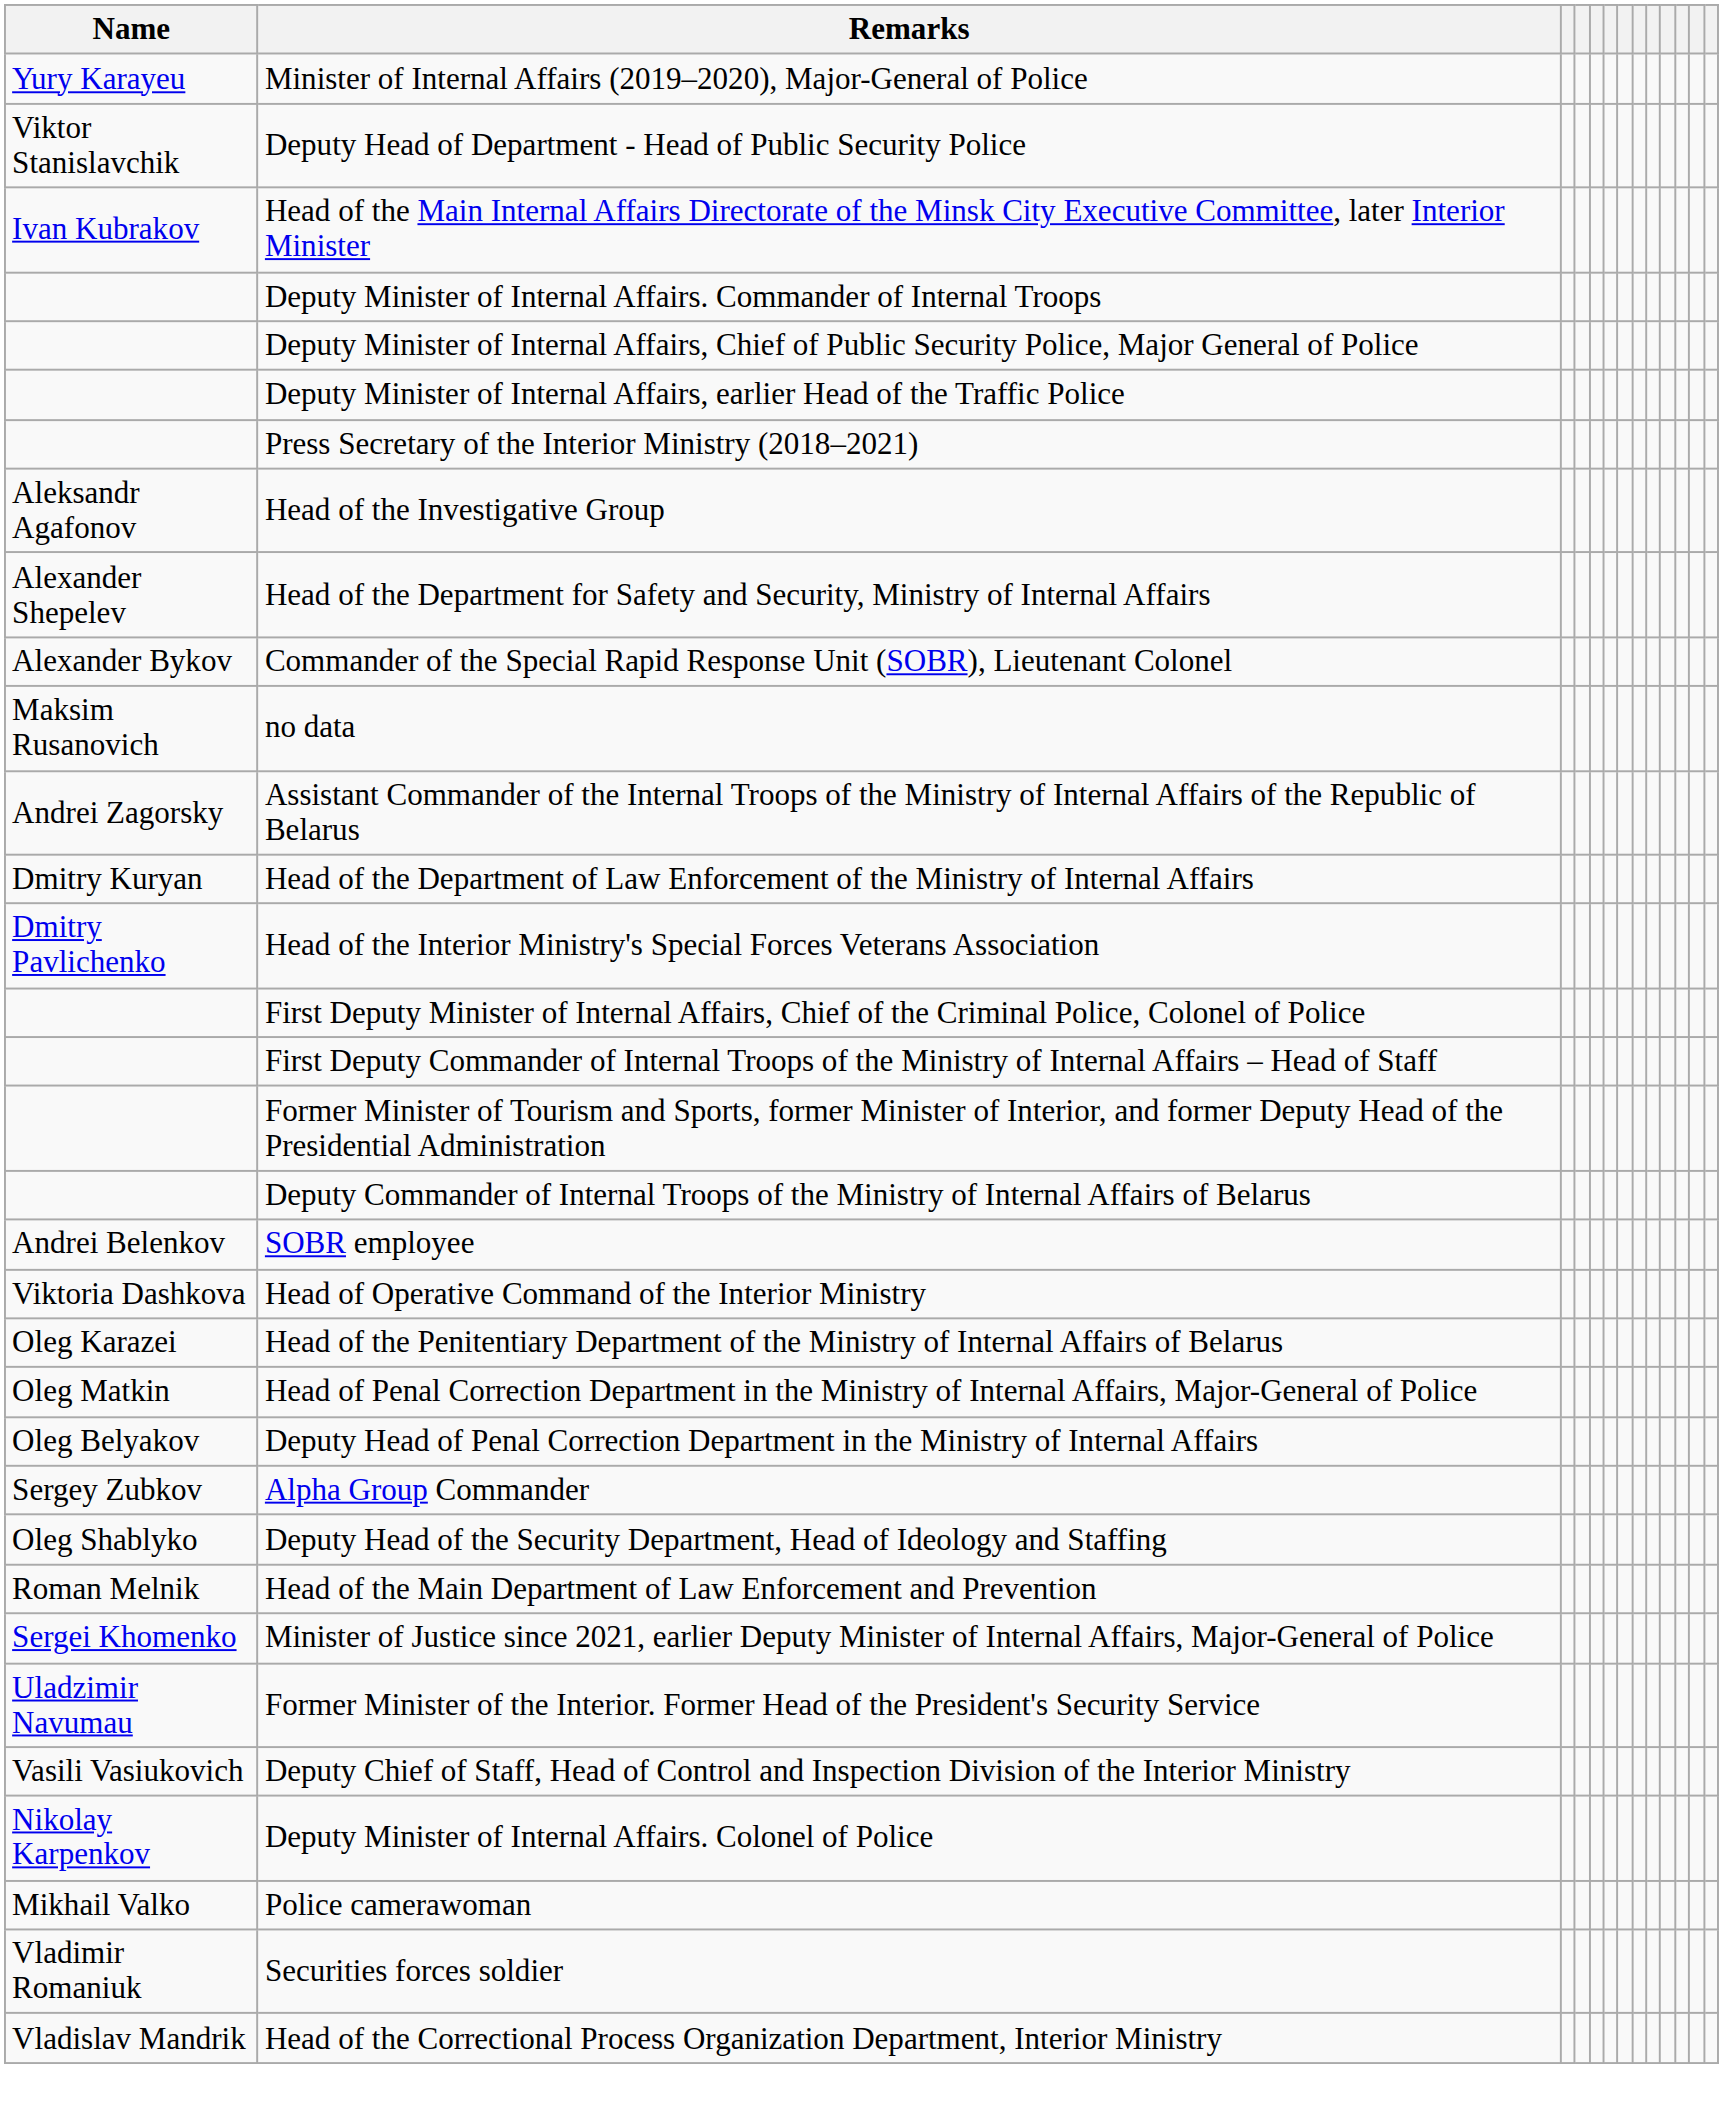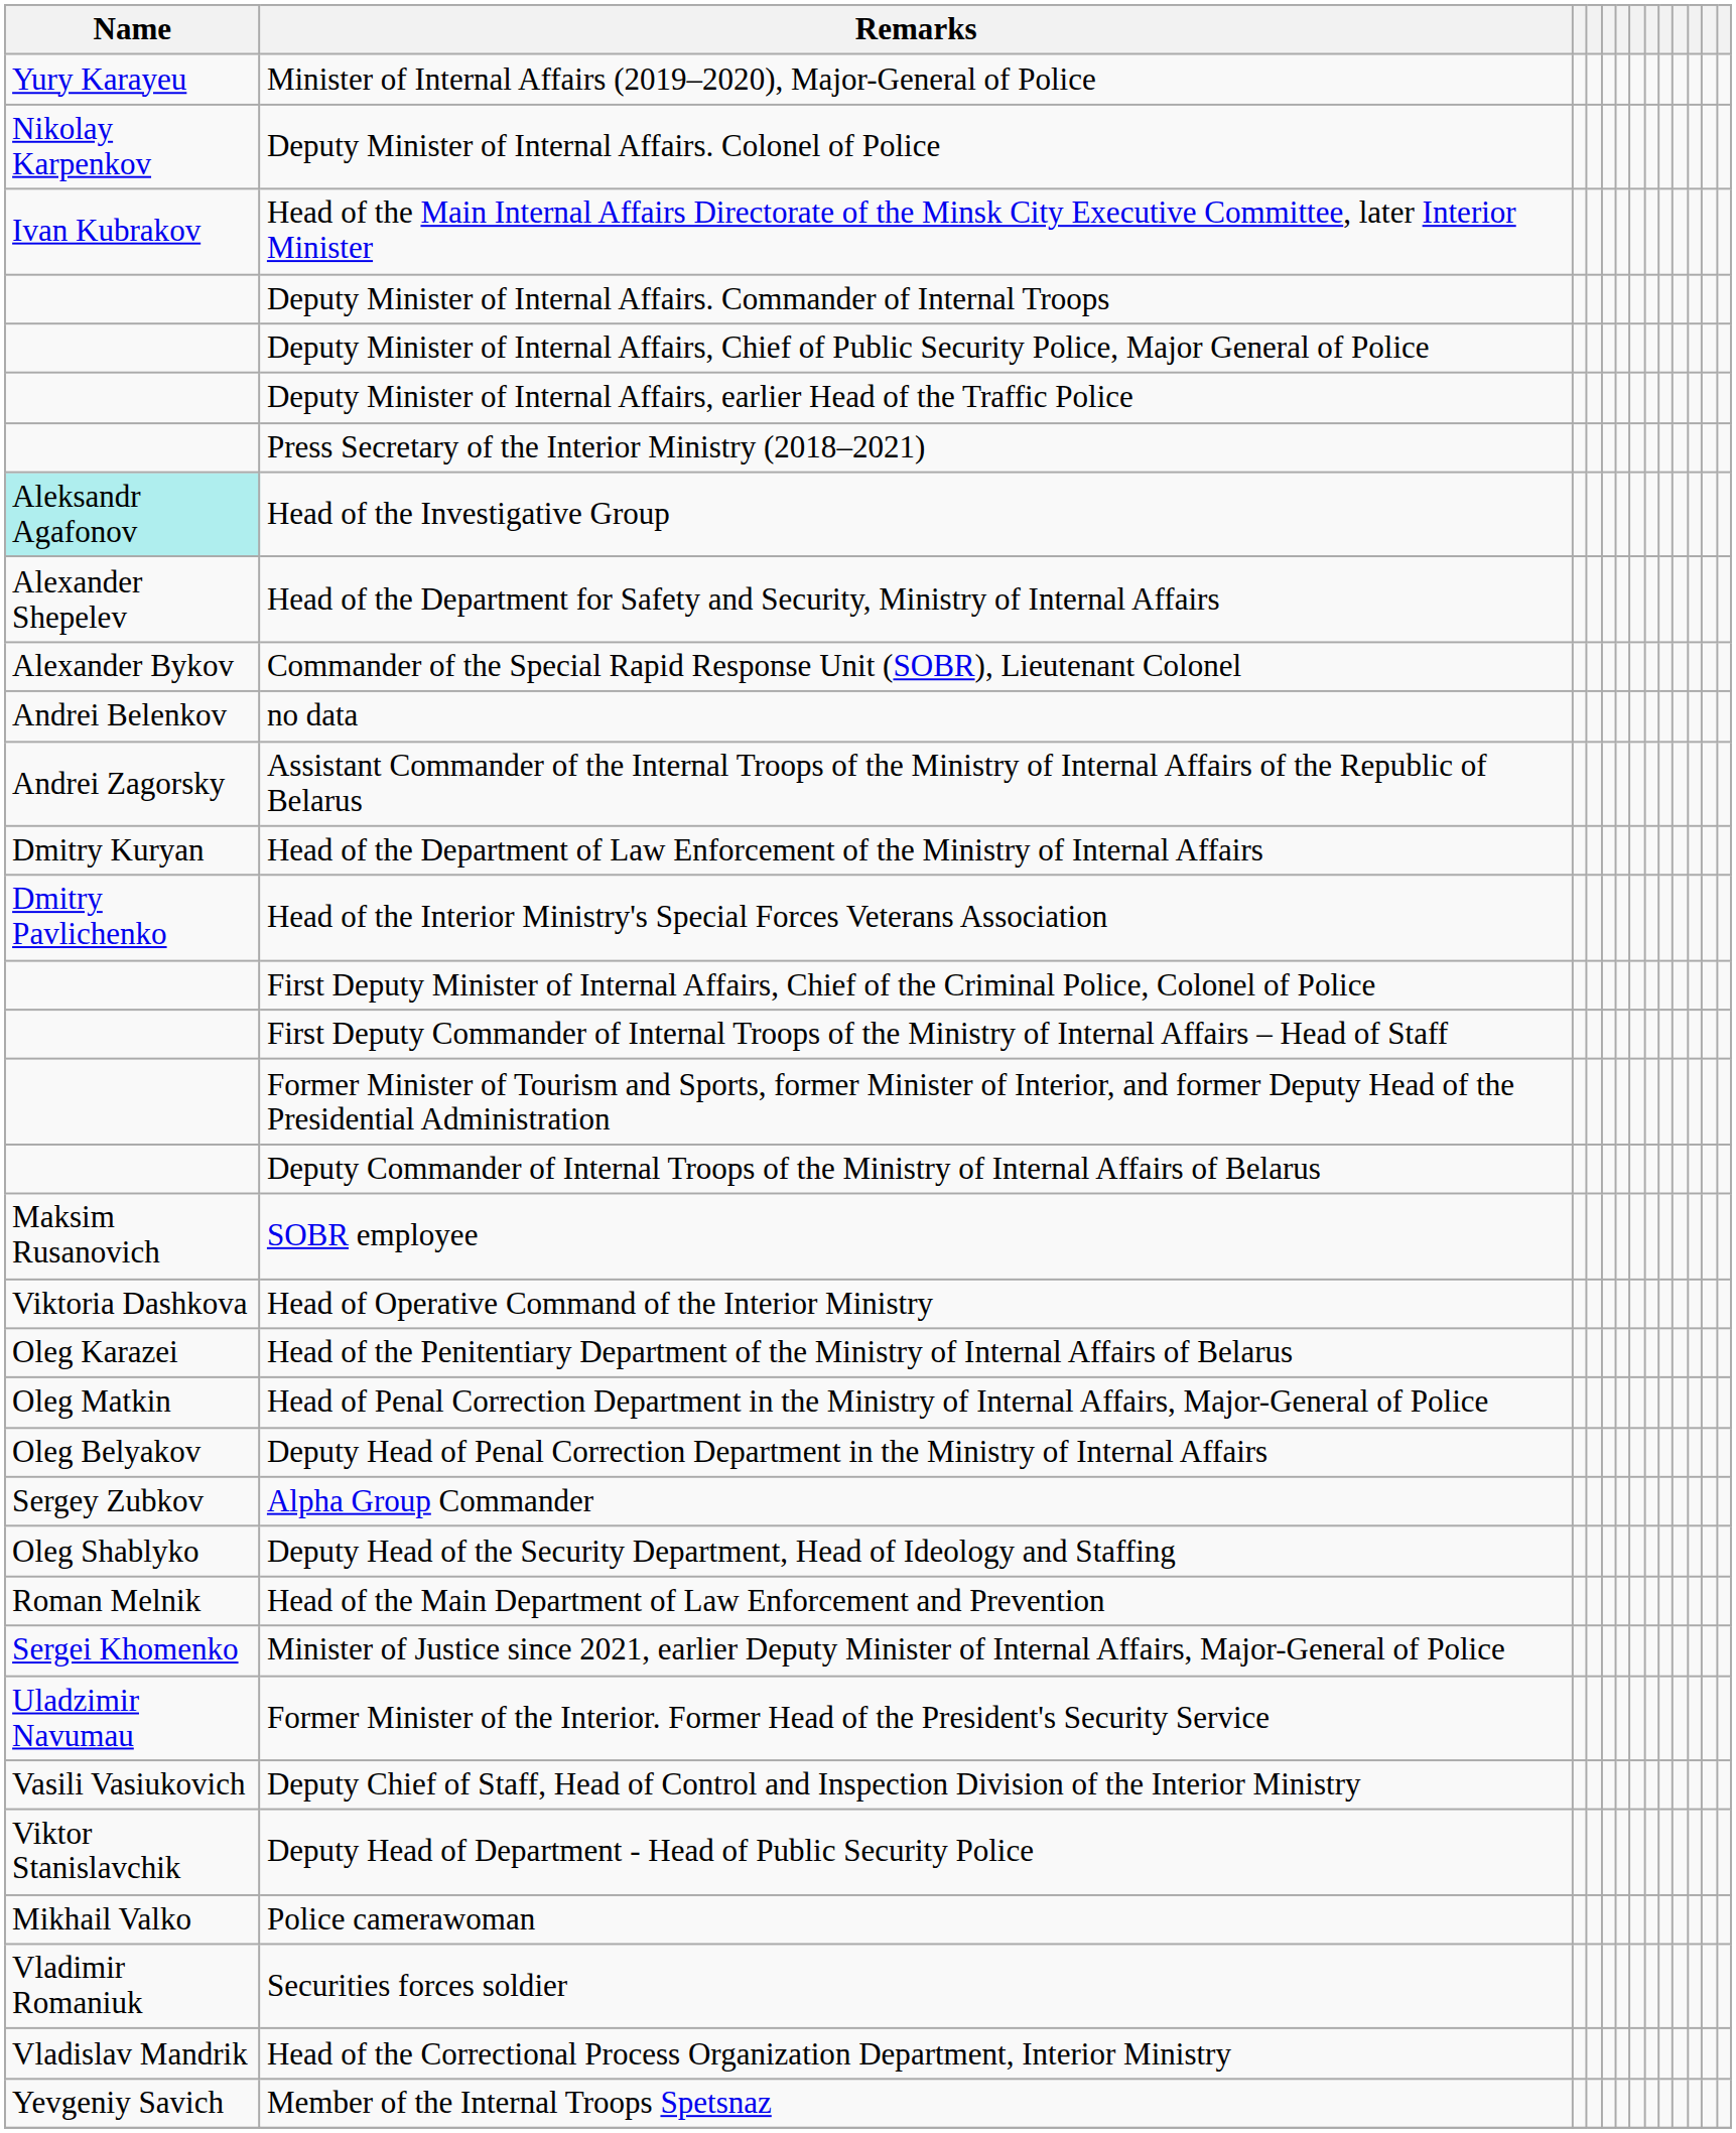rows swapped: Deputy Minister of Internal Affairs. Colonel of Police <-> Deputy Head of Department - Head of Public Security Police
Head of the Investigative Group | Name: no background -> paleturquoise background
no data | Name: Maksim Rusanovich -> Andrei Belenkov
SOBR employee | Name: Andrei Belenkov -> Maksim Rusanovich
+ row: Yevgeniy Savich | Member of the Internal Troops Spetsnaz
